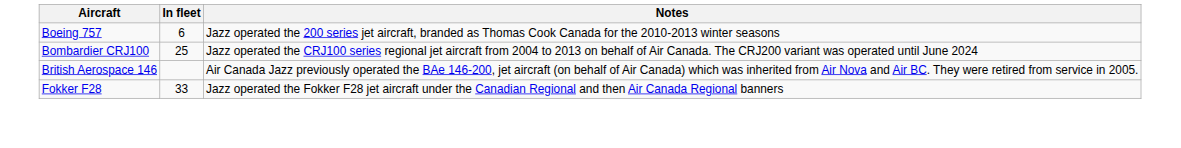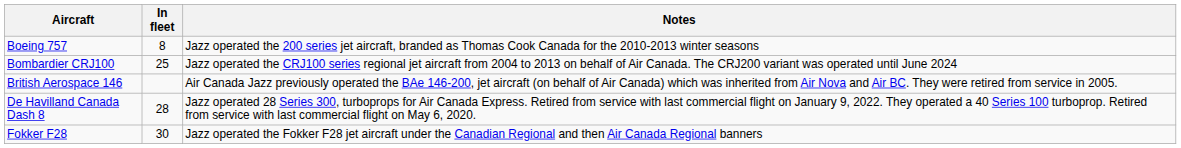Boeing 757 | In fleet: 6 -> 8
+ row: De Havilland Canada Dash 8 | 28 | Jazz operated 28 Series 300, turboprops for Air Canada Express. Retired from service with last commercial flight on January 9, 2022. They operated a 40 Series 100 turboprop. Retired from service with last commercial flight on May 6, 2020.
Fokker F28 | In fleet: 33 -> 30
